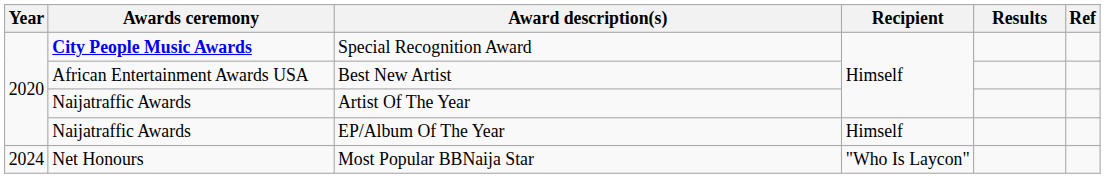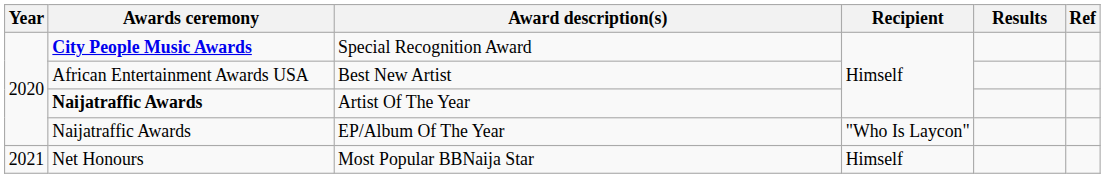Artist Of The Year | Awards ceremony: normal -> bold
EP/Album Of The Year | Recipient: Himself -> "Who Is Laycon"
Most Popular BBNaija Star | Year: 2024 -> 2021
Most Popular BBNaija Star | Recipient: "Who Is Laycon" -> Himself
